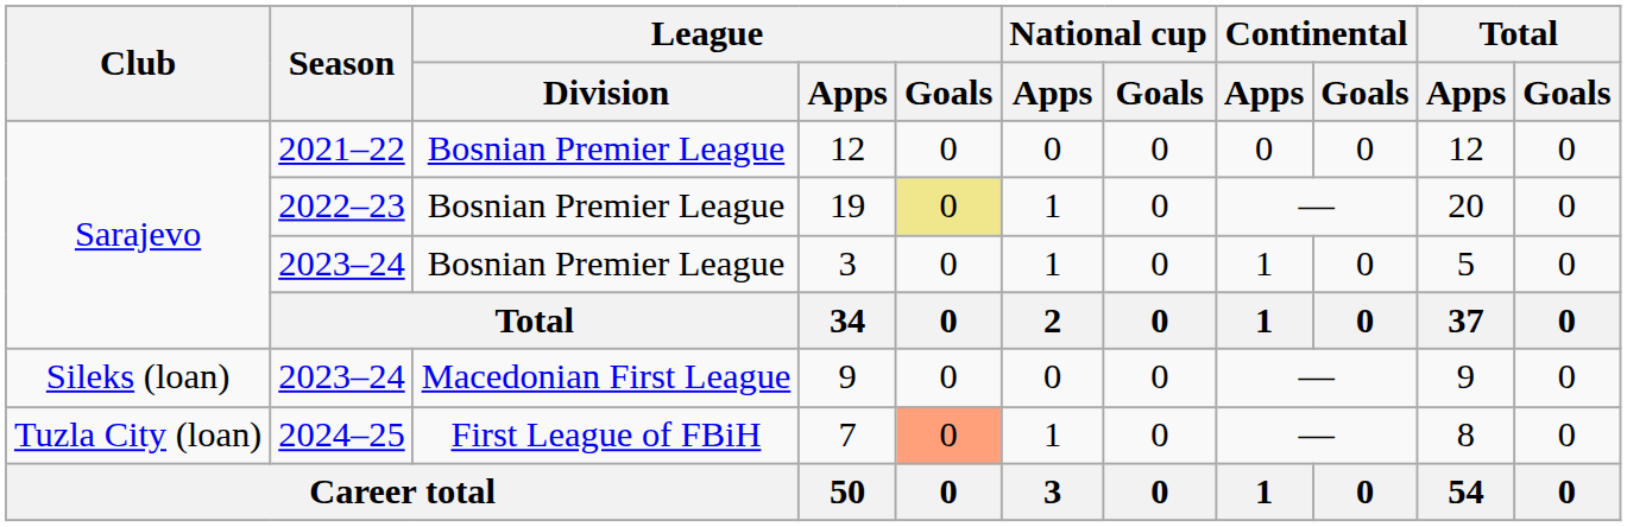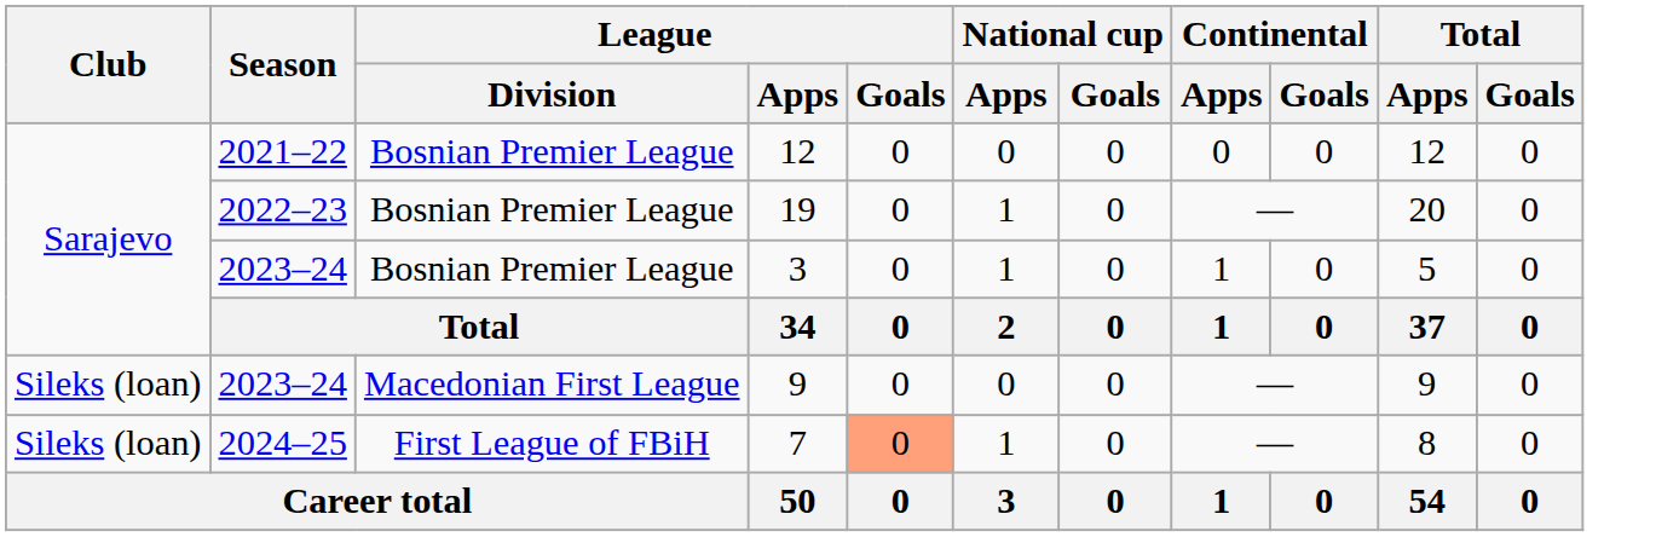19 | League / Goals: khaki background -> no background
7 | Club: Tuzla City (loan) -> Sileks (loan)
